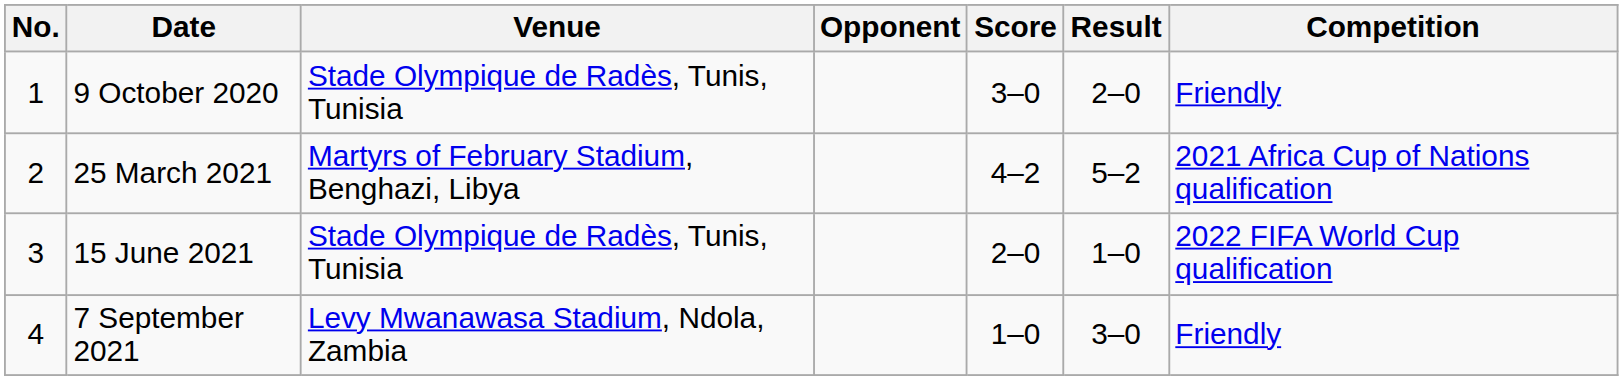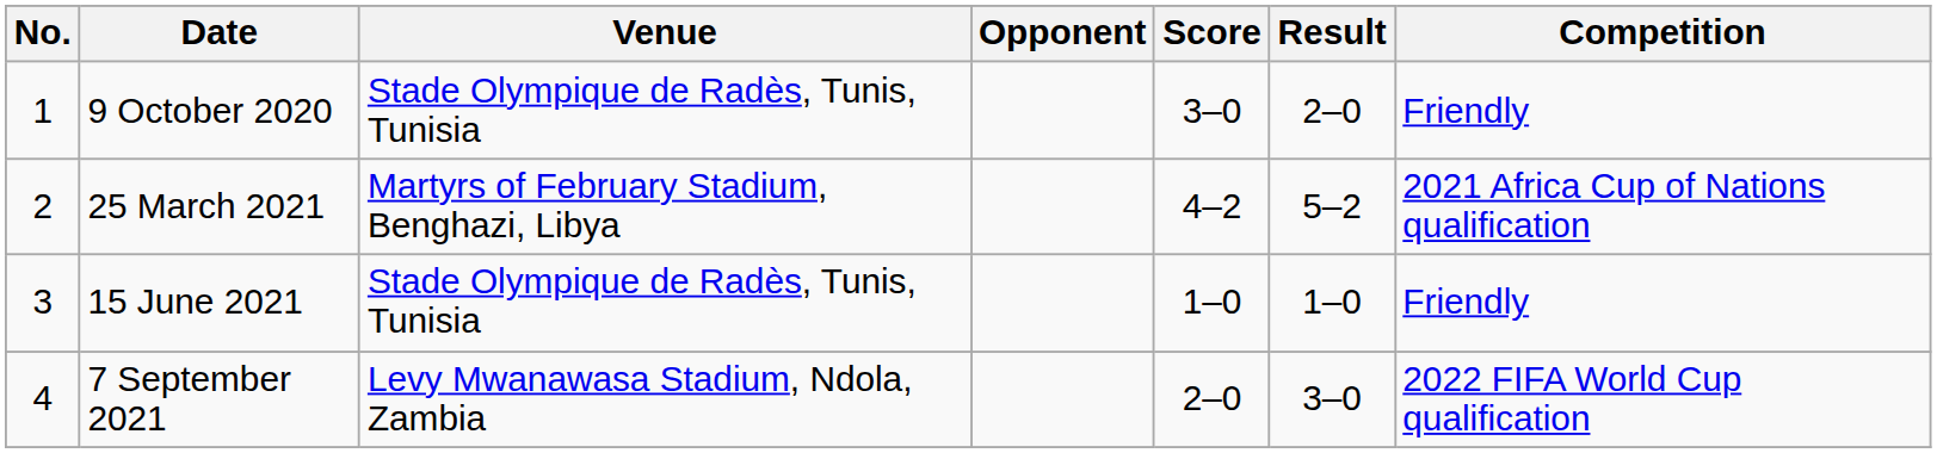15 June 2021 | Score: 2–0 -> 1–0
15 June 2021 | Competition: 2022 FIFA World Cup qualification -> Friendly
7 September 2021 | Score: 1–0 -> 2–0
7 September 2021 | Competition: Friendly -> 2022 FIFA World Cup qualification
